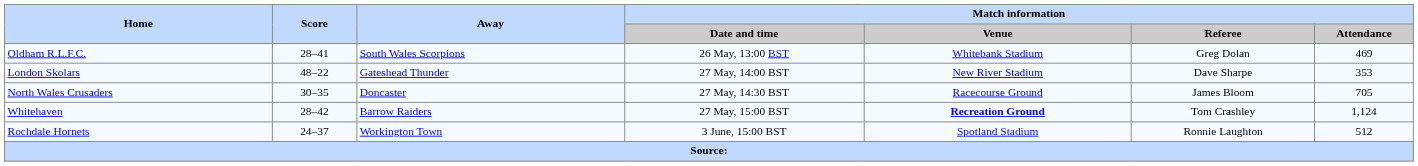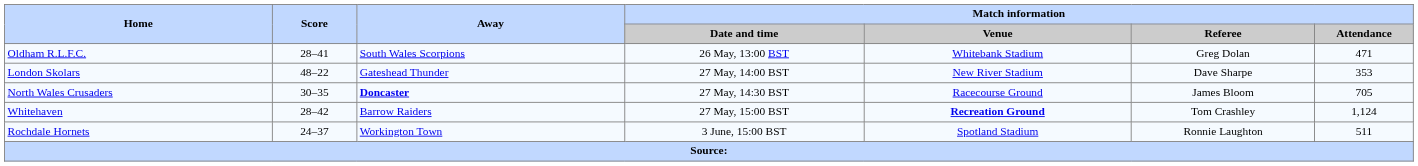Oldham R.L.F.C. | Match information / Attendance: 469 -> 471
North Wales Crusaders | Away: normal -> bold
Rochdale Hornets | Match information / Attendance: 512 -> 511
